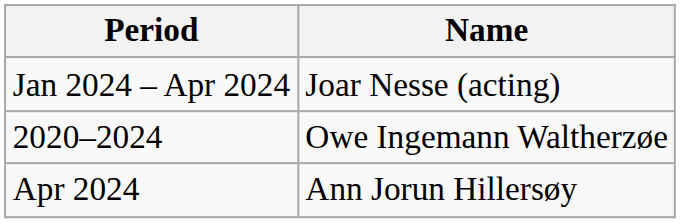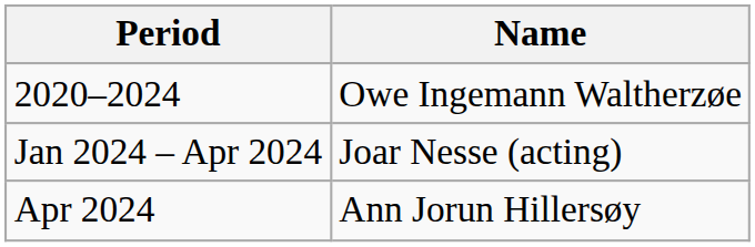rows swapped: 2020–2024 <-> Jan 2024 – Apr 2024
